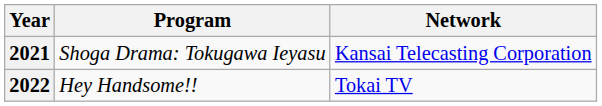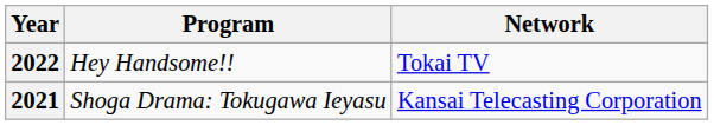rows swapped: 2021 <-> 2022
